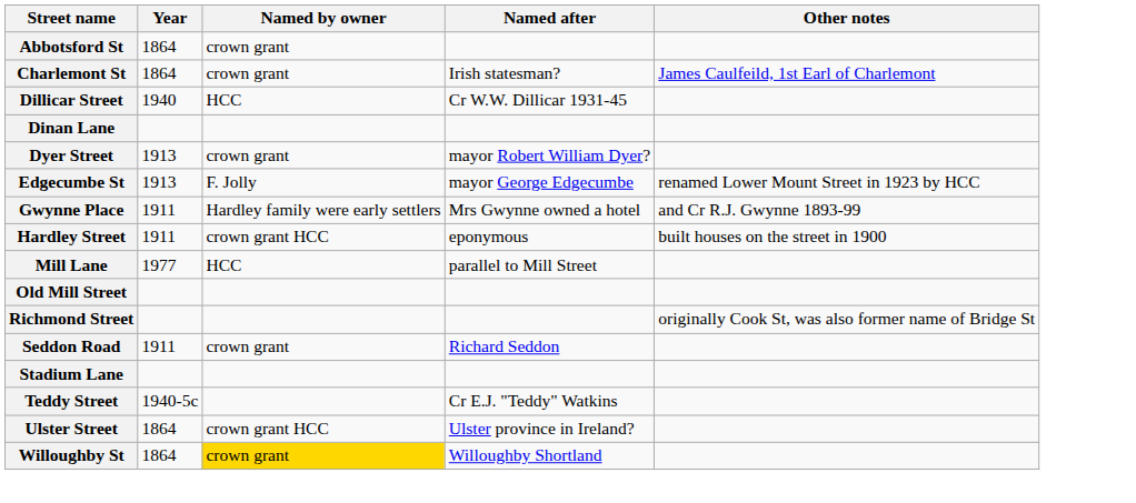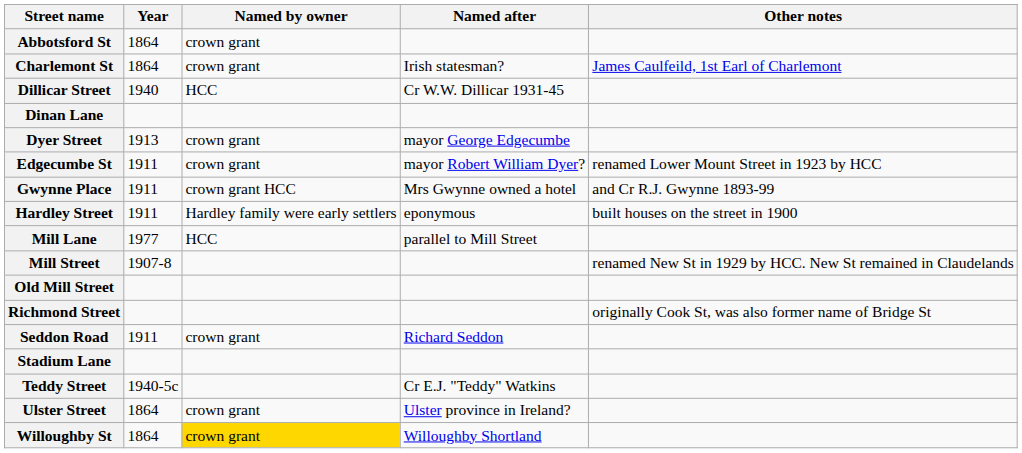Dyer Street | Named after: mayor Robert William Dyer? -> mayor George Edgecumbe
Edgecumbe St | Year: 1913 -> 1911
Edgecumbe St | Named by owner: F. Jolly -> crown grant
Edgecumbe St | Named after: mayor George Edgecumbe -> mayor Robert William Dyer?
Gwynne Place | Named by owner: Hardley family were early settlers -> crown grant HCC
Hardley Street | Named by owner: crown grant HCC -> Hardley family were early settlers
+ row: Mill Street | 1907-8 | renamed New St in 1929 by HCC. New St remained in Claudelands
Ulster Street | Named by owner: crown grant HCC -> crown grant
